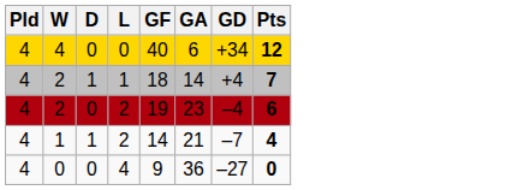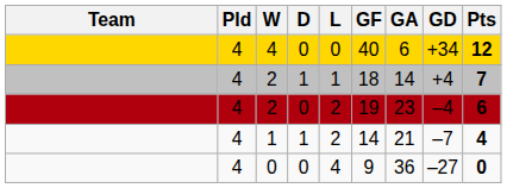+ column: Team
